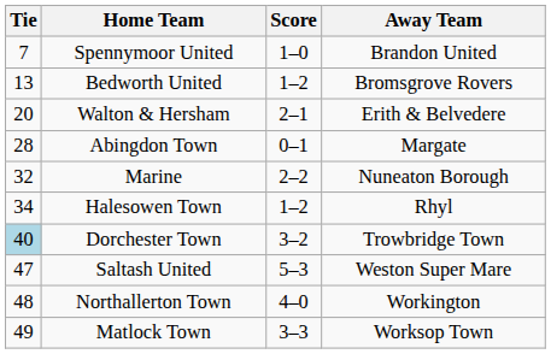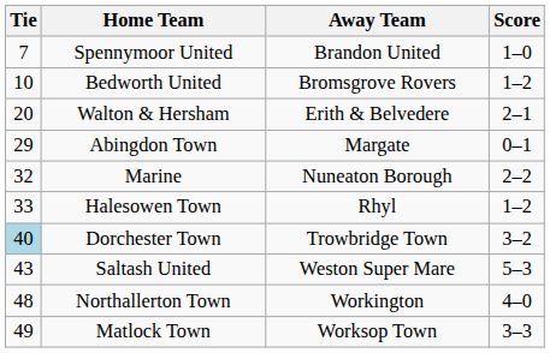columns swapped: Score <-> Away Team
Bedworth United | Tie: 13 -> 10
Abingdon Town | Tie: 28 -> 29
Halesowen Town | Tie: 34 -> 33
Saltash United | Tie: 47 -> 43
